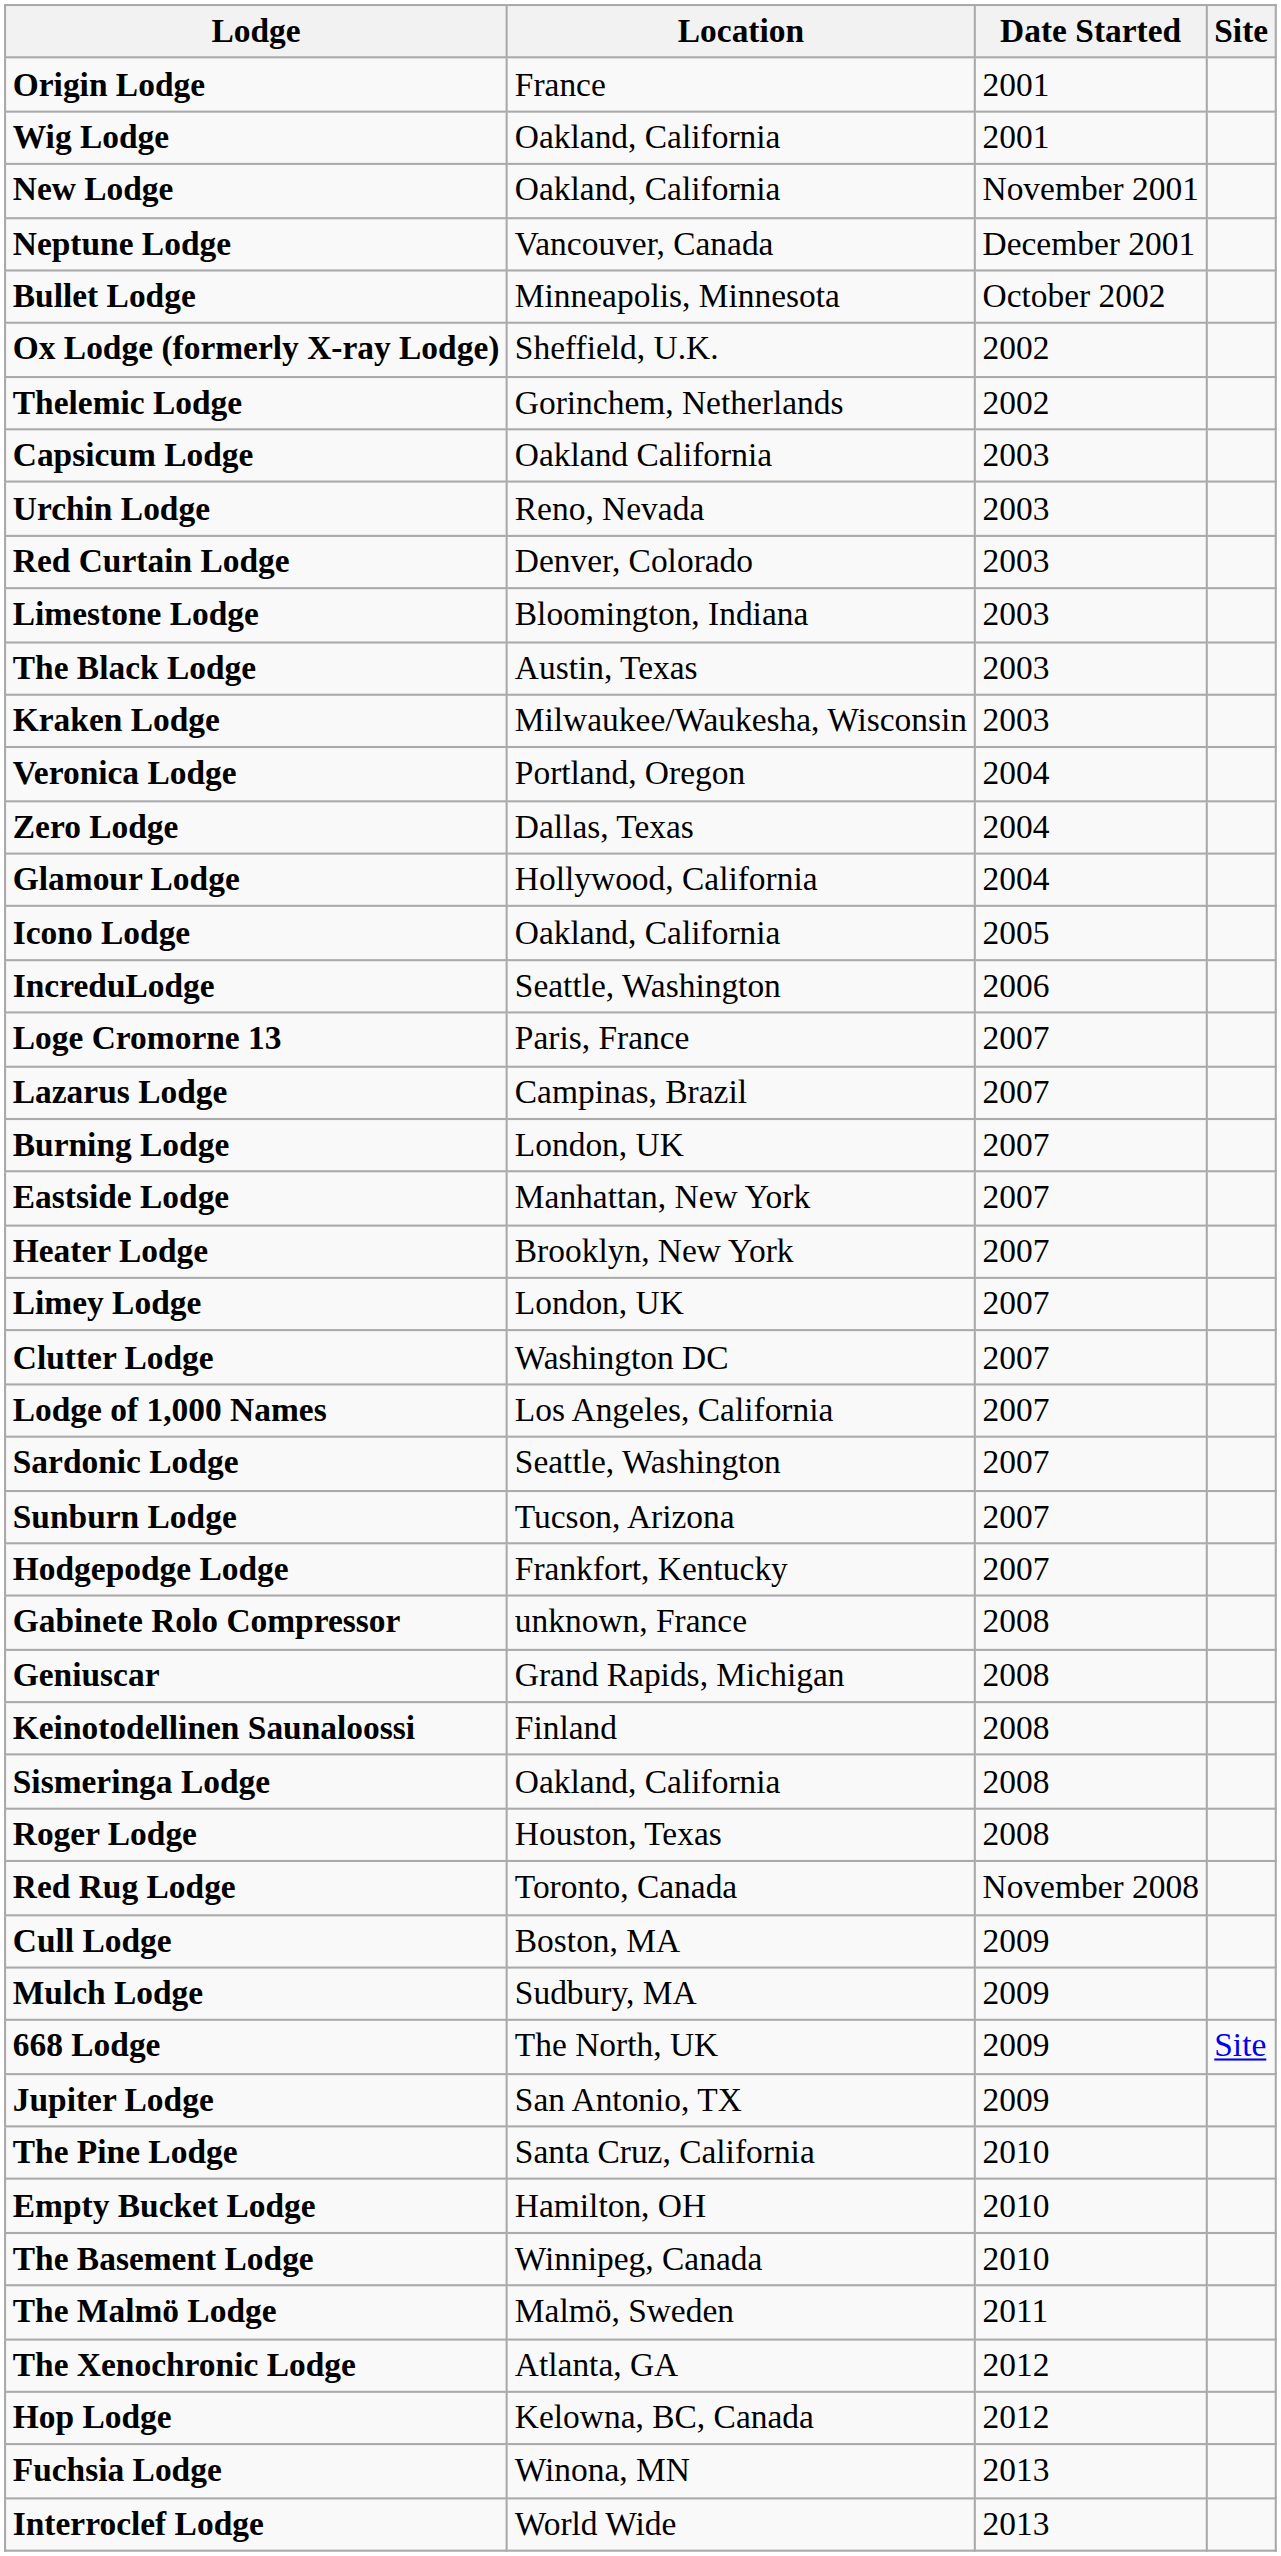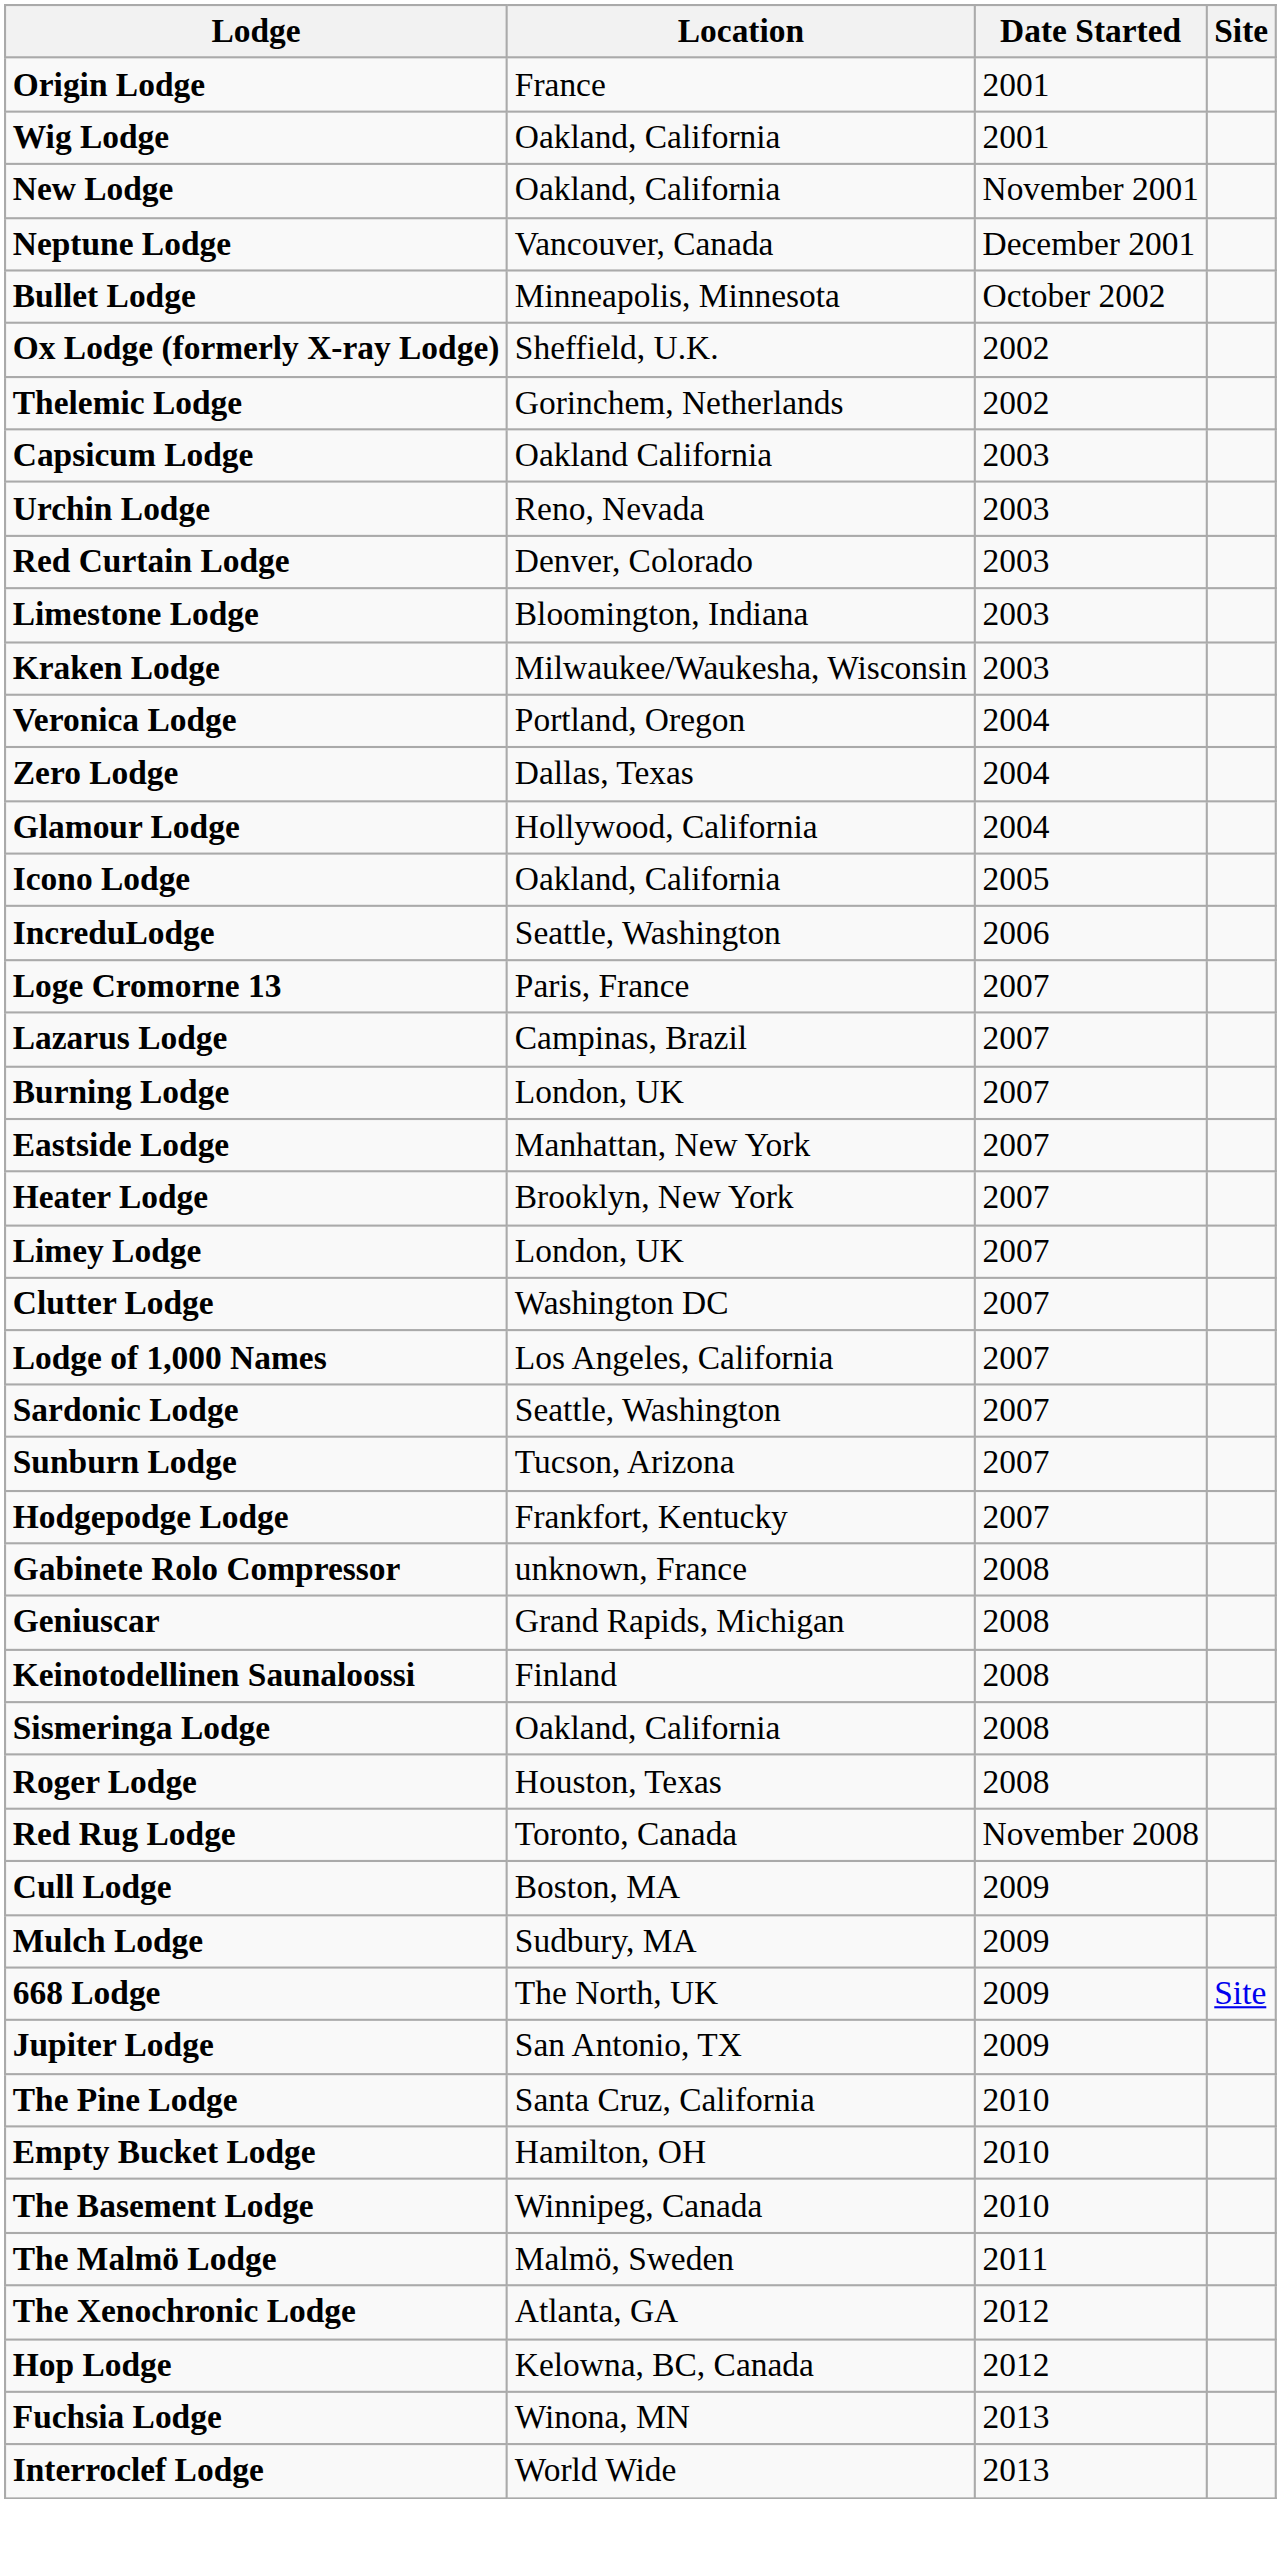- row: The Black Lodge | Austin, Texas | 2003
